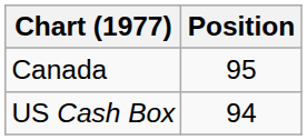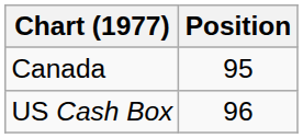US Cash Box | Position: 94 -> 96
